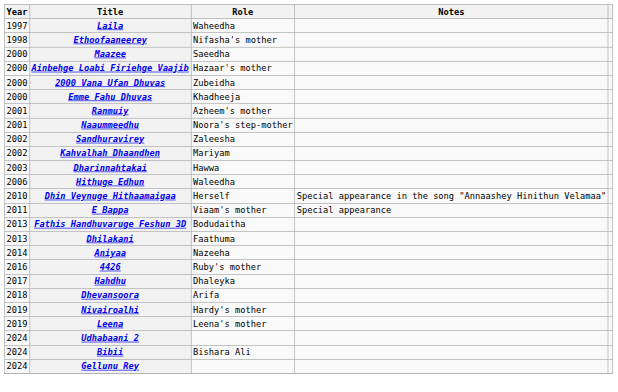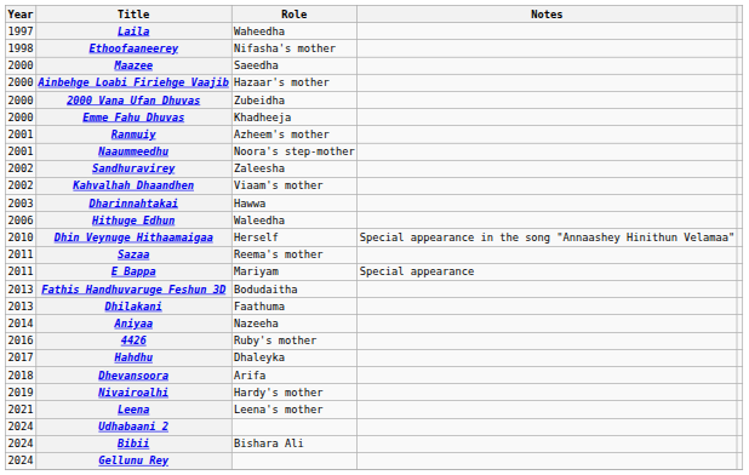Kahvalhah Dhaandhen | Role: Mariyam -> Viaam's mother
+ row: 2011 | Sazaa | Reema's mother
E Bappa | Role: Viaam's mother -> Mariyam
Leena | Year: 2019 -> 2021
